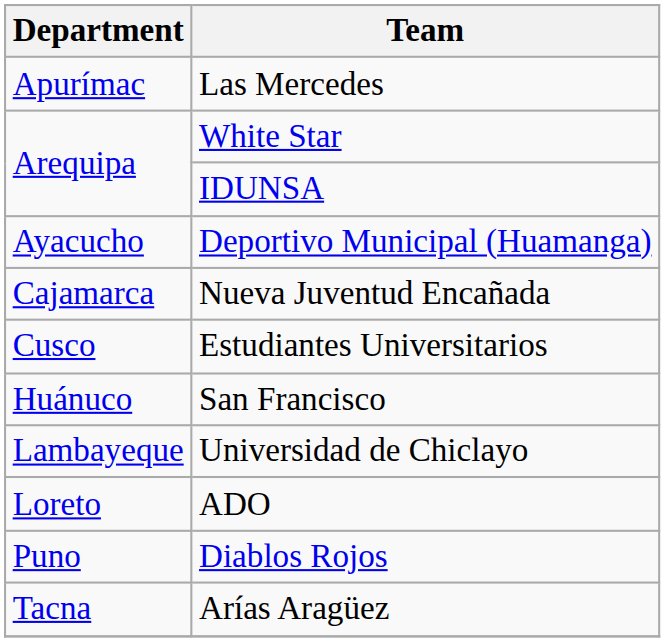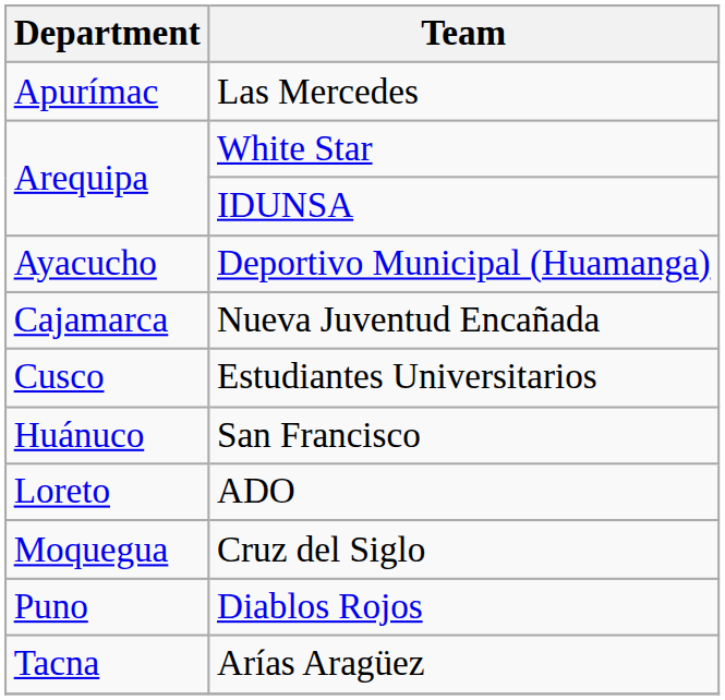- row: Lambayeque | Universidad de Chiclayo
+ row: Moquegua | Cruz del Siglo
